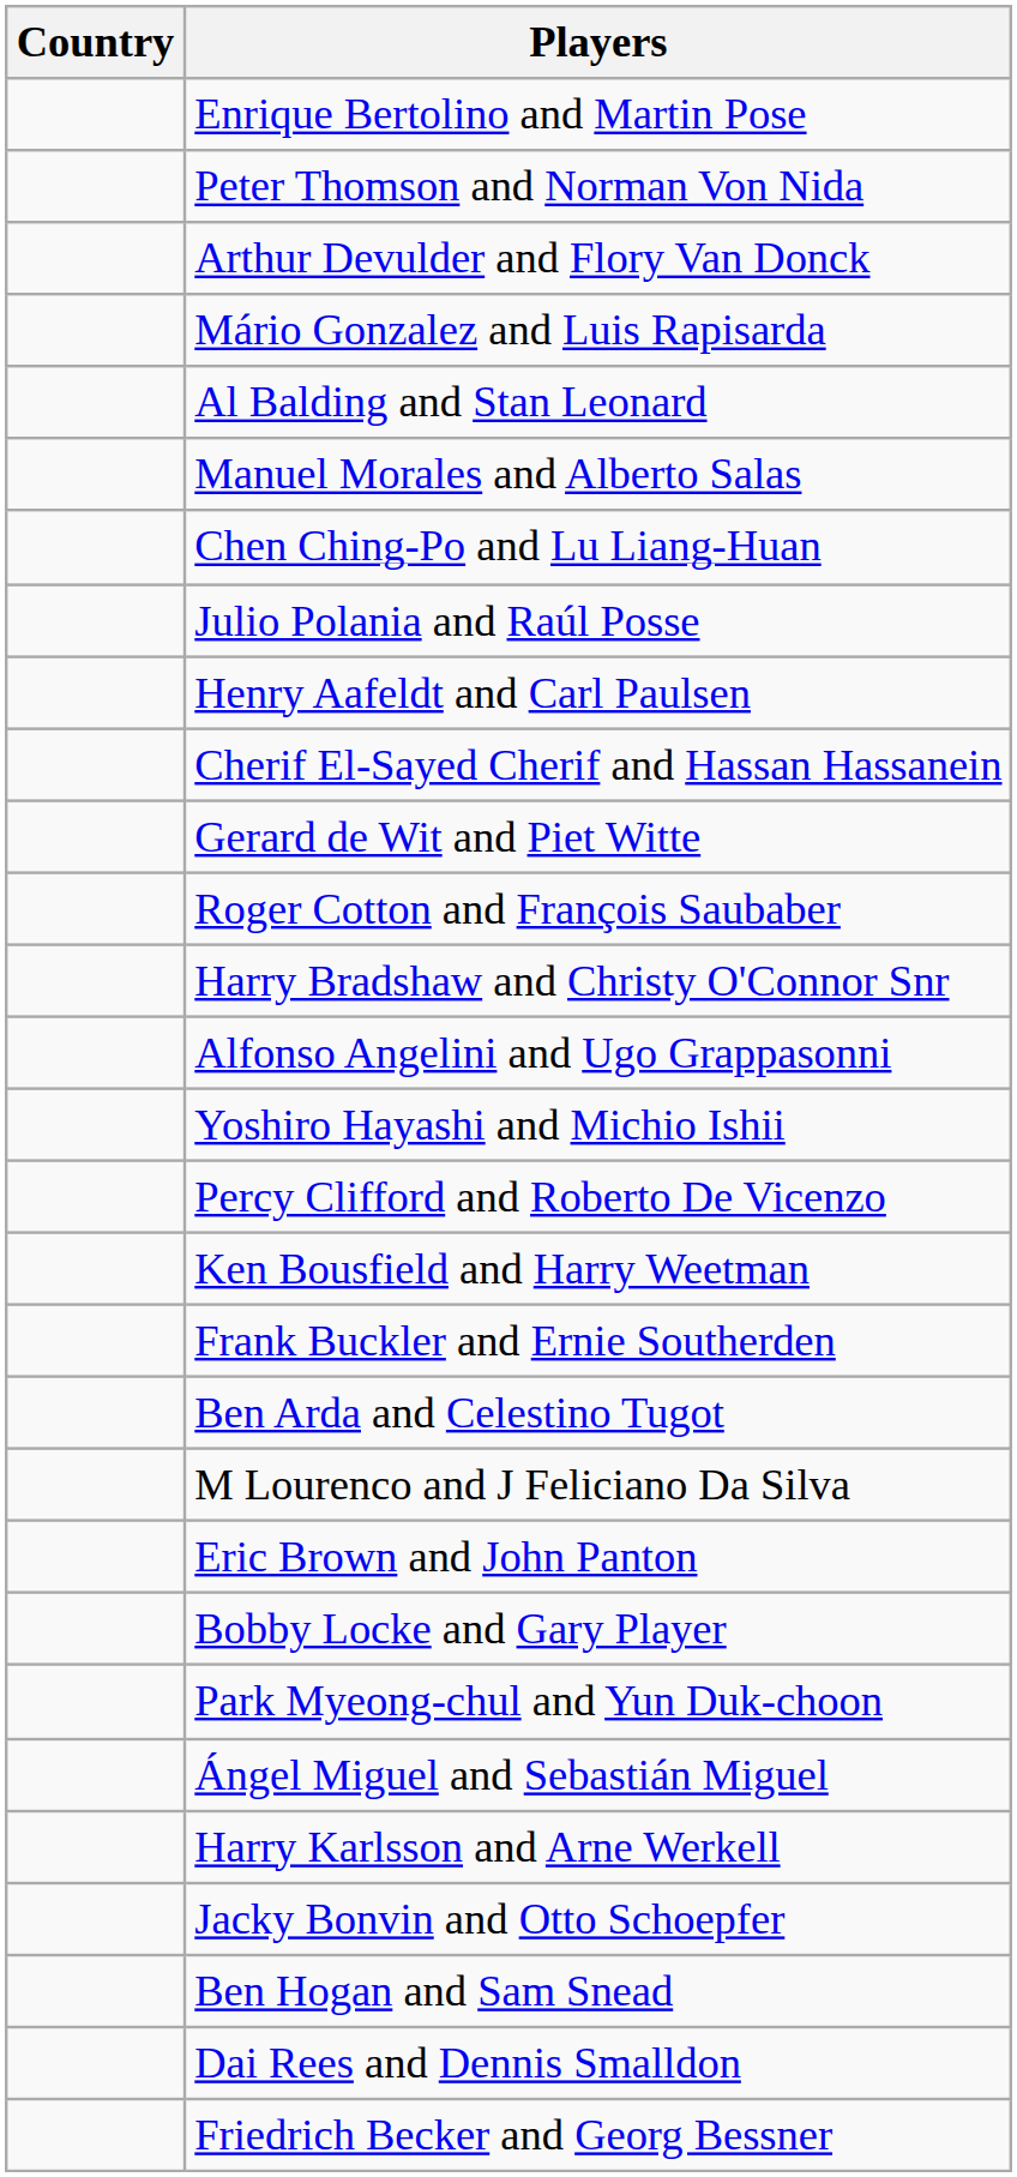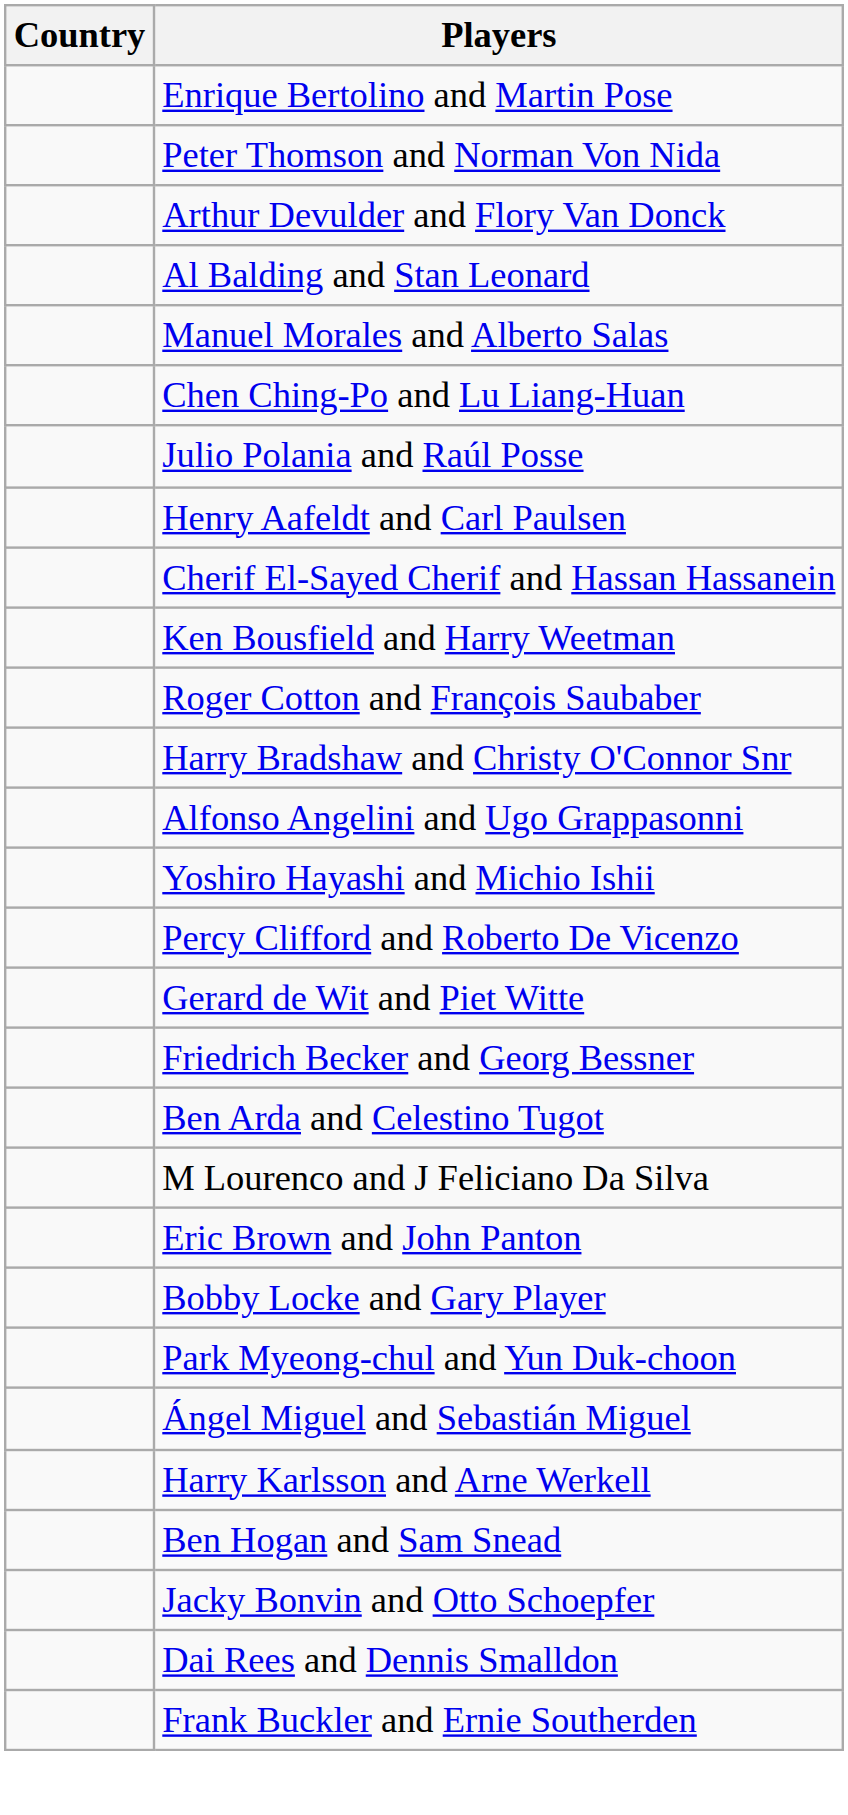- row: Mário Gonzalez and Luis Rapisarda
rows swapped: Ken Bousfield and Harry Weetman <-> Gerard de Wit and Piet Witte
rows swapped: Frank Buckler and Ernie Southerden <-> Friedrich Becker and Georg Bessner
rows swapped: Jacky Bonvin and Otto Schoepfer <-> Ben Hogan and Sam Snead
